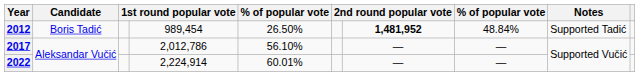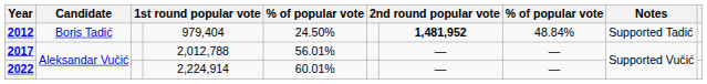2012 | column 4: 989,454 -> 979,404
2012 | column 5: 26.50% -> 24.50%
2017 | column 4: 2,012,786 -> 2,012,788
2017 | column 5: 56.10% -> 56.01%
